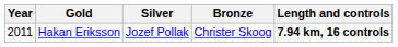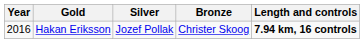Hakan Eriksson | Year: 2011 -> 2016
